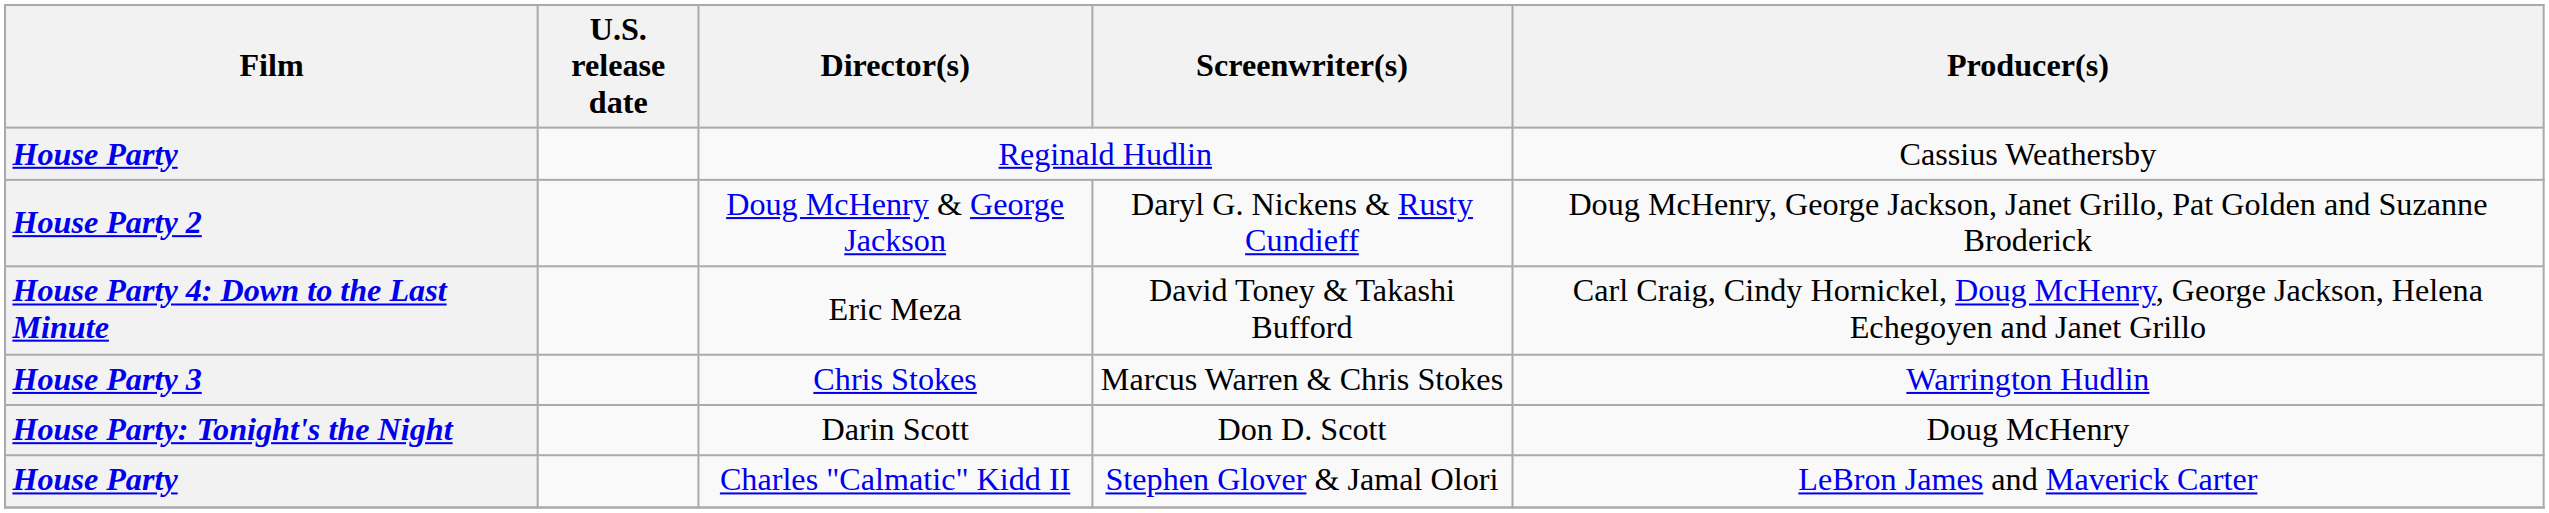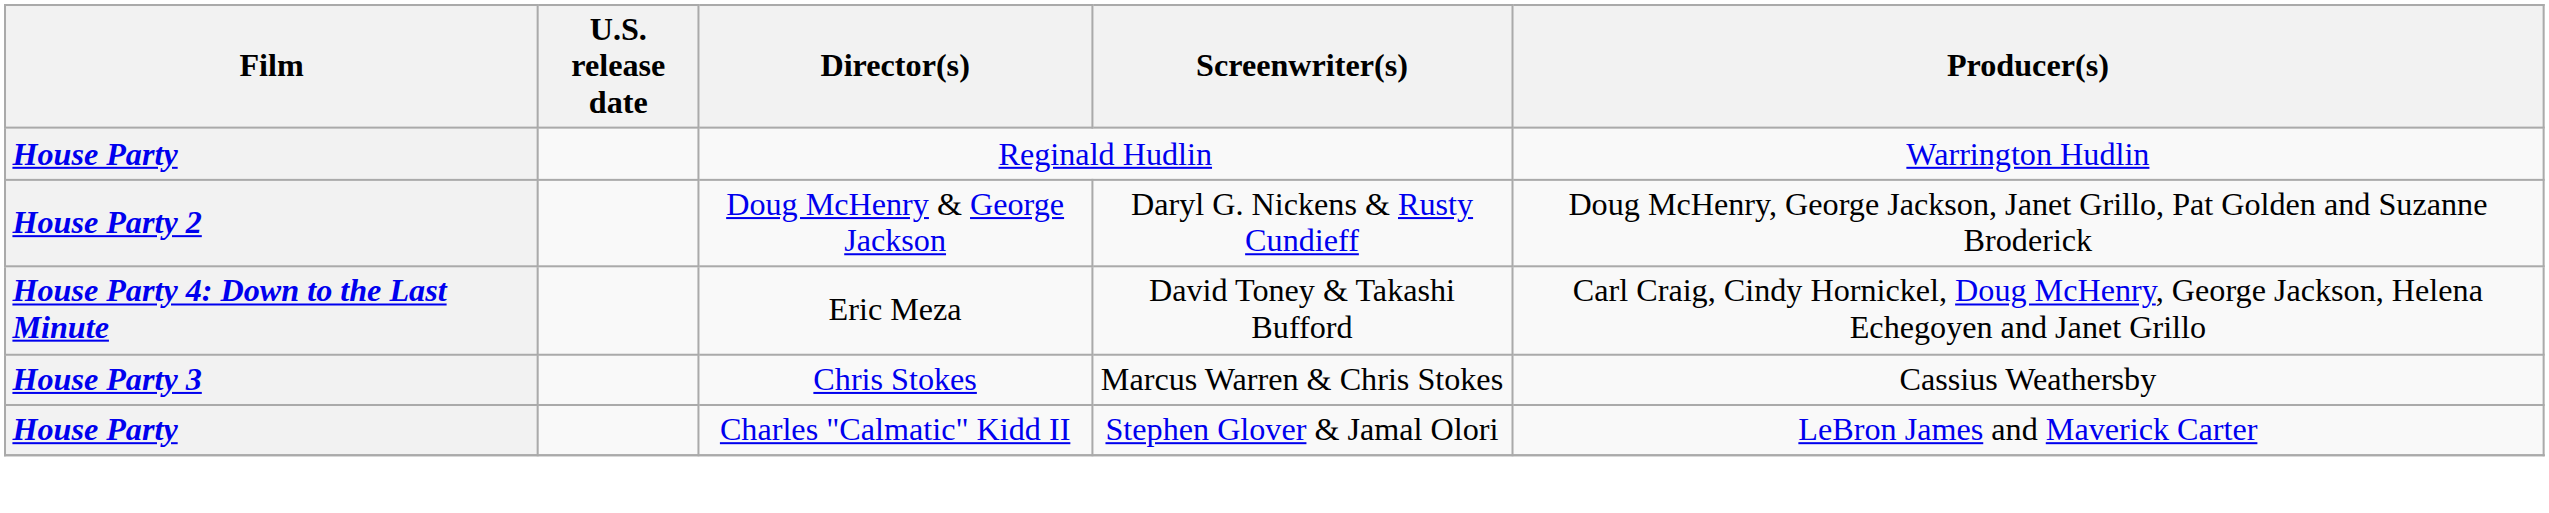Reginald Hudlin | Producer(s): Cassius Weathersby -> Warrington Hudlin
Chris Stokes | Producer(s): Warrington Hudlin -> Cassius Weathersby
- row: House Party: Tonight's the Night | Darin Scott | Don D. Scott | Doug McHenry
